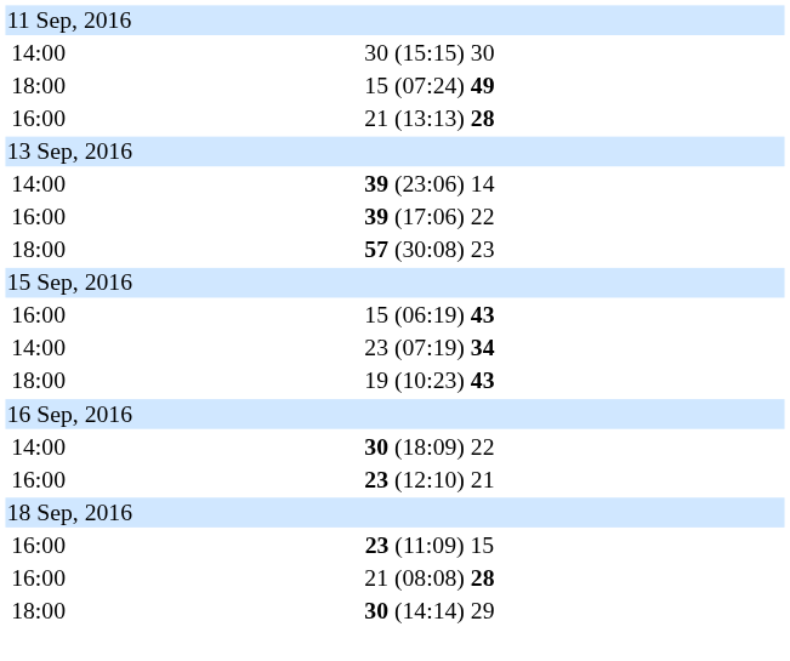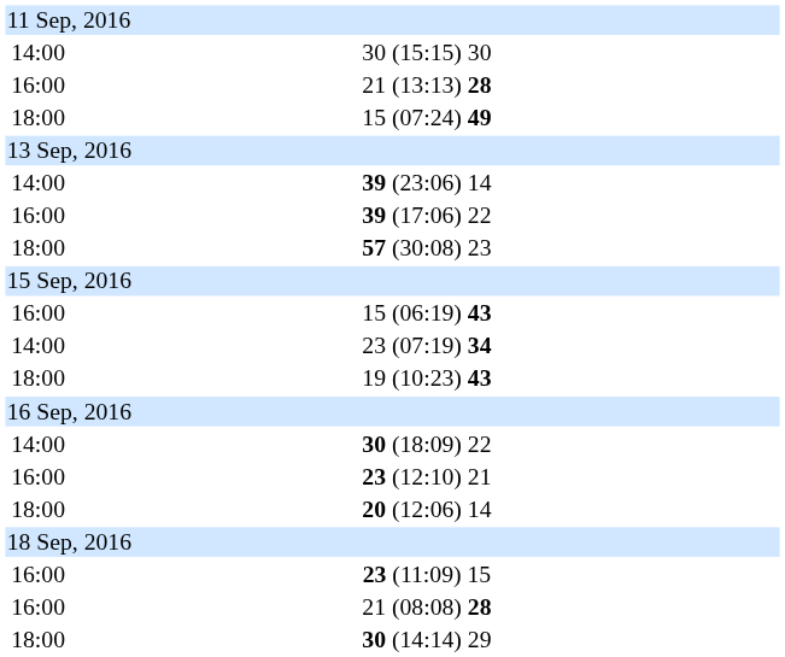rows swapped: 21 (13:13) 28 <-> 15 (07:24) 49
+ row: 18:00 | 20 (12:06) 14
